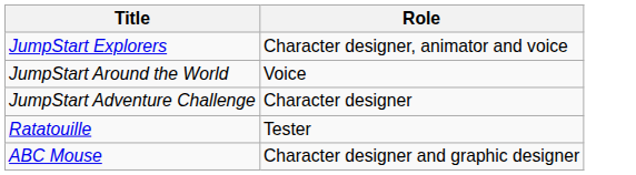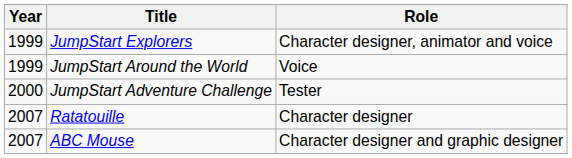+ column: Year | 1999 | 1999 | 2000 | 2007 | 2007
JumpStart Adventure Challenge | Role: Character designer -> Tester
Ratatouille | Role: Tester -> Character designer
